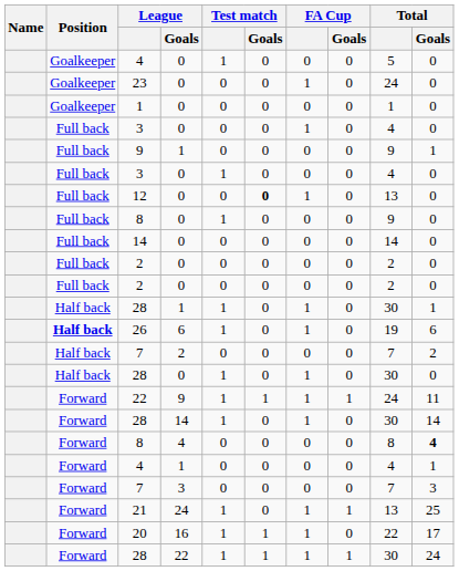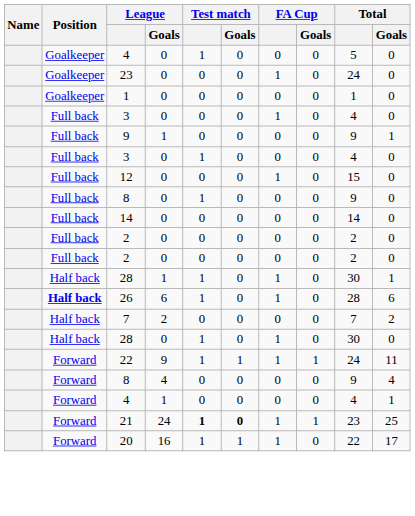12 | Test match / Goals: bold -> normal
12 | Total: 13 -> 15
26 | Total: 19 -> 28
- row: Forward | 28 | 14 | 1 | 0 | 1 | 0 | 30 | 14
8 / 4 | Total: 8 -> 9
8 / 4 | Total / Goals: bold -> normal
- row: Forward | 7 | 3 | 0 | 0 | 0 | 0 | 7 | 3
21 | Test match: normal -> bold
21 | Test match / Goals: normal -> bold
21 | Total: 13 -> 23
- row: Forward | 28 | 22 | 1 | 1 | 1 | 1 | 30 | 24
